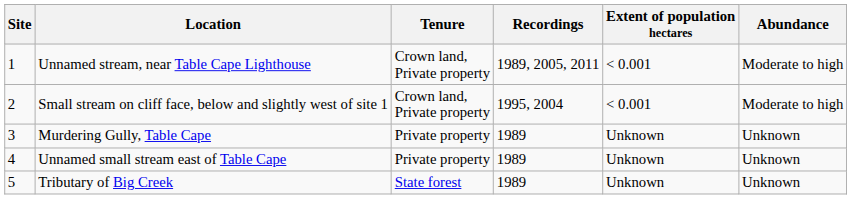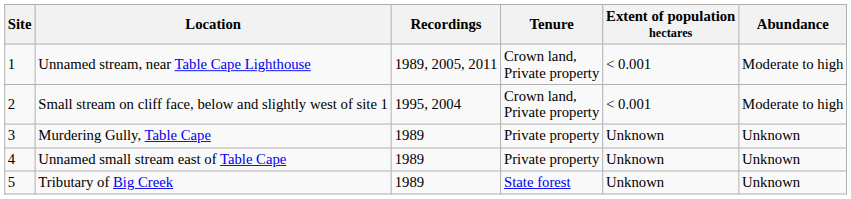columns swapped: Tenure <-> Recordings
